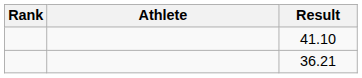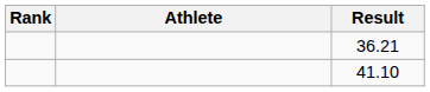rows swapped: 41.10 <-> 36.21
